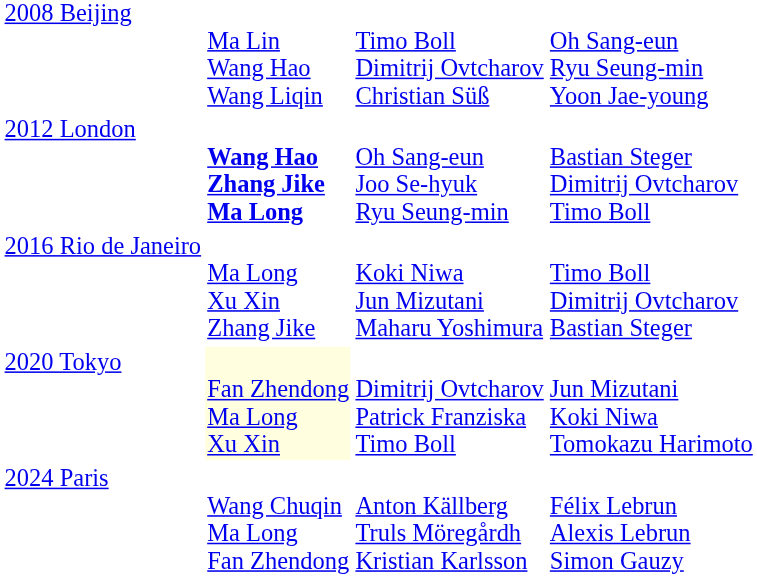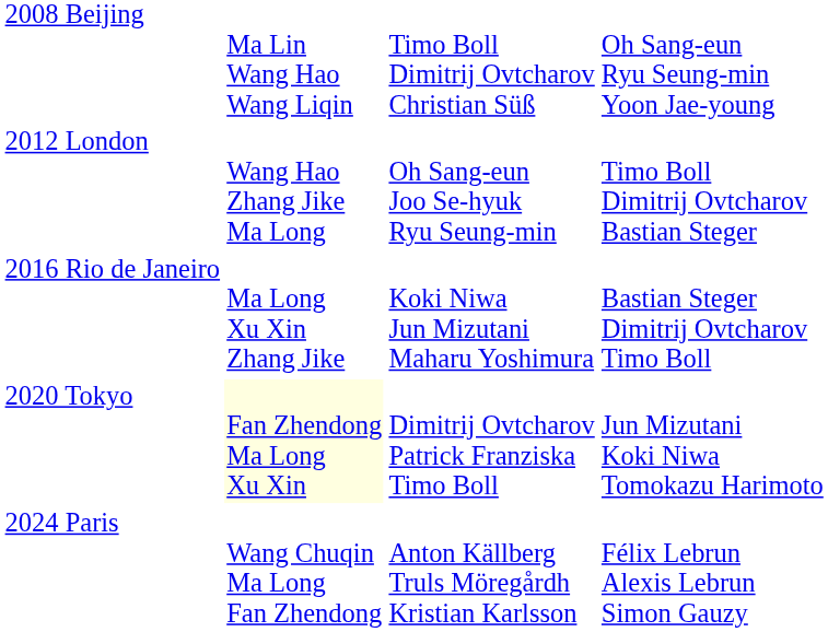2012 London | column 2: bold -> normal
2012 London | column 4: Bastian Steger Dimitrij Ovtcharov Timo Boll -> Timo Boll Dimitrij Ovtcharov Bastian Steger
2016 Rio de Janeiro | column 4: Timo Boll Dimitrij Ovtcharov Bastian Steger -> Bastian Steger Dimitrij Ovtcharov Timo Boll
